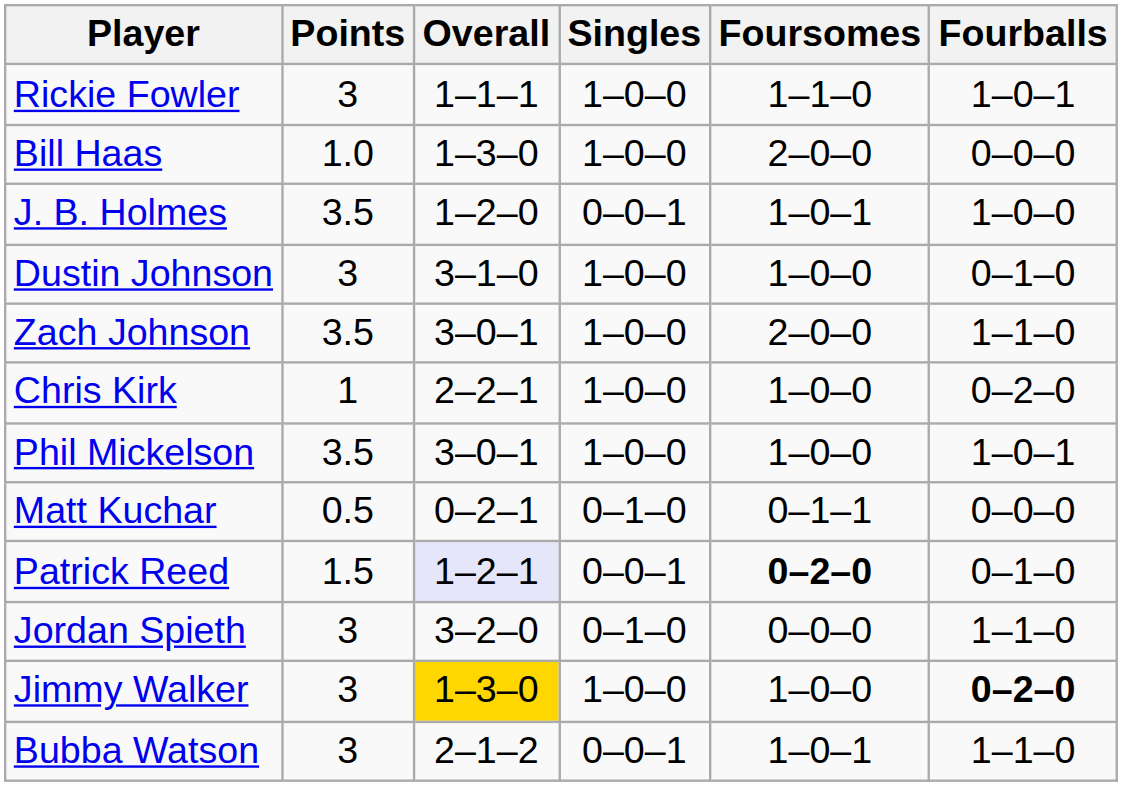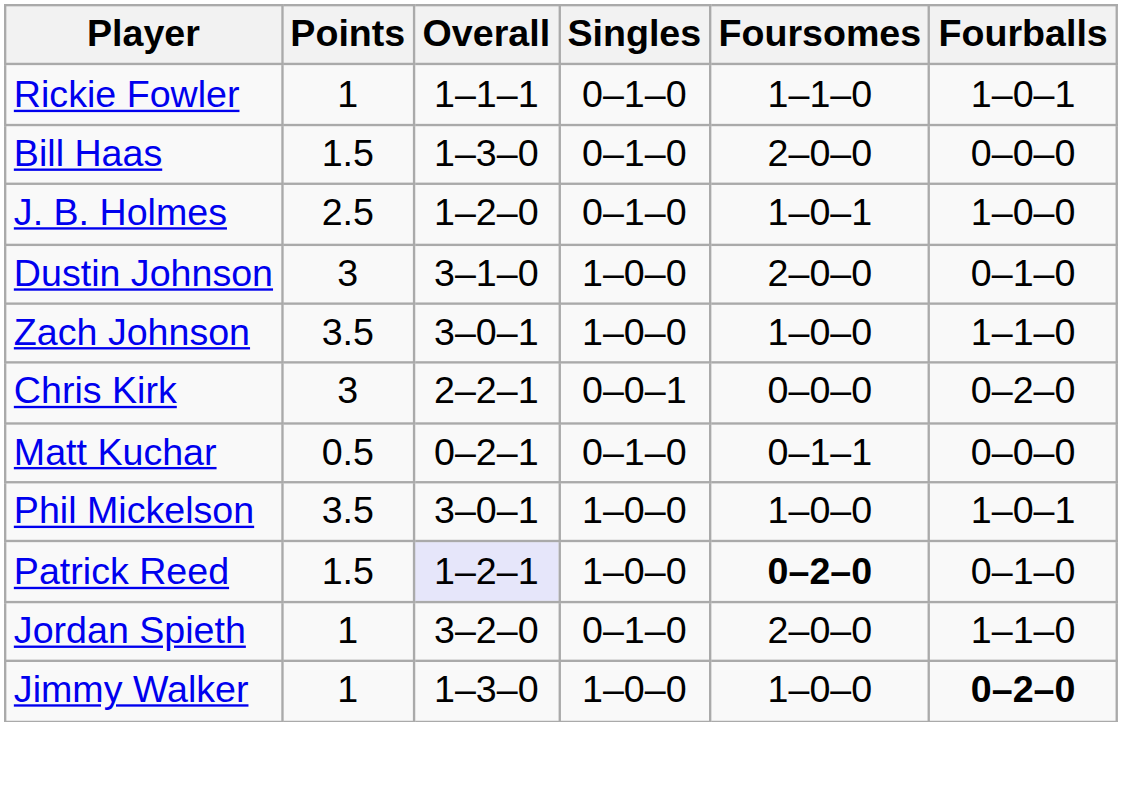Rickie Fowler | Points: 3 -> 1
Rickie Fowler | Singles: 1–0–0 -> 0–1–0
Bill Haas | Points: 1.0 -> 1.5
Bill Haas | Singles: 1–0–0 -> 0–1–0
J. B. Holmes | Points: 3.5 -> 2.5
J. B. Holmes | Singles: 0–0–1 -> 0–1–0
Dustin Johnson | Foursomes: 1–0–0 -> 2–0–0
Zach Johnson | Foursomes: 2–0–0 -> 1–0–0
Chris Kirk | Points: 1 -> 3
Chris Kirk | Singles: 1–0–0 -> 0–0–1
Chris Kirk | Foursomes: 1–0–0 -> 0–0–0
rows swapped: Matt Kuchar <-> Phil Mickelson
Patrick Reed | Singles: 0–0–1 -> 1–0–0
Jordan Spieth | Points: 3 -> 1
Jordan Spieth | Foursomes: 0–0–0 -> 2–0–0
Jimmy Walker | Points: 3 -> 1
Jimmy Walker | Overall: gold background -> no background
- row: Bubba Watson | 3 | 2–1–2 | 0–0–1 | 1–0–1 | 1–1–0
